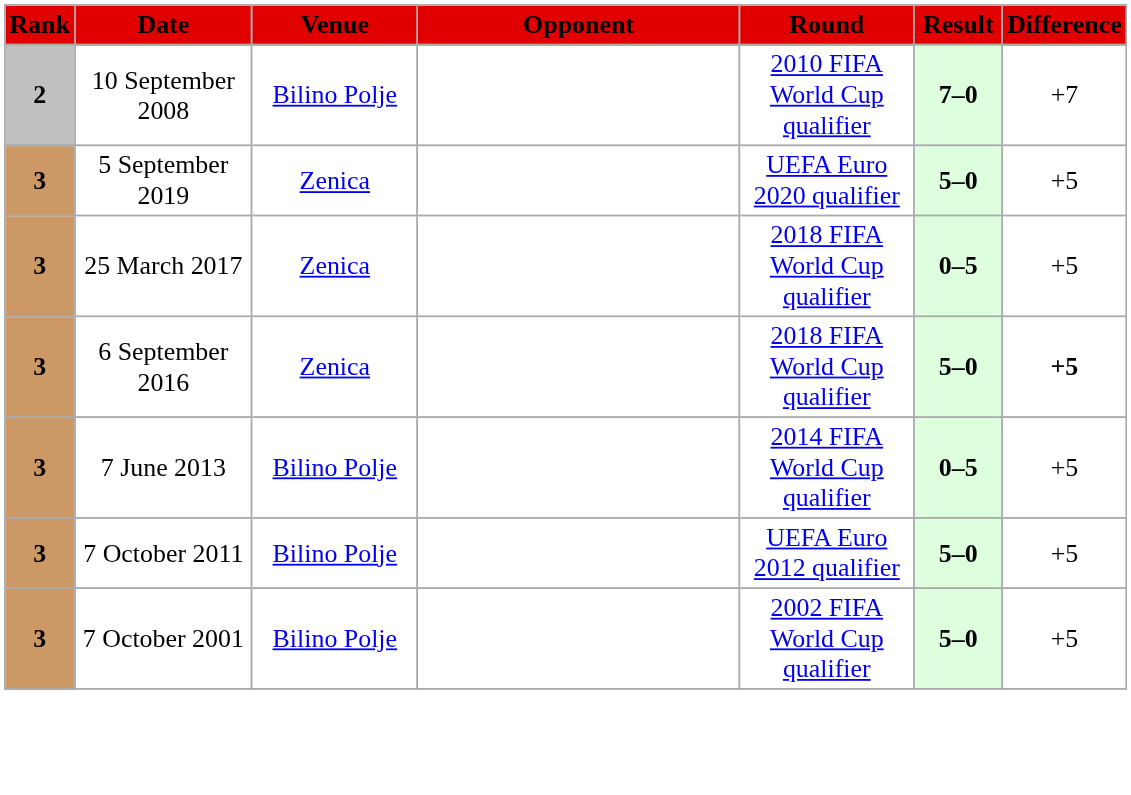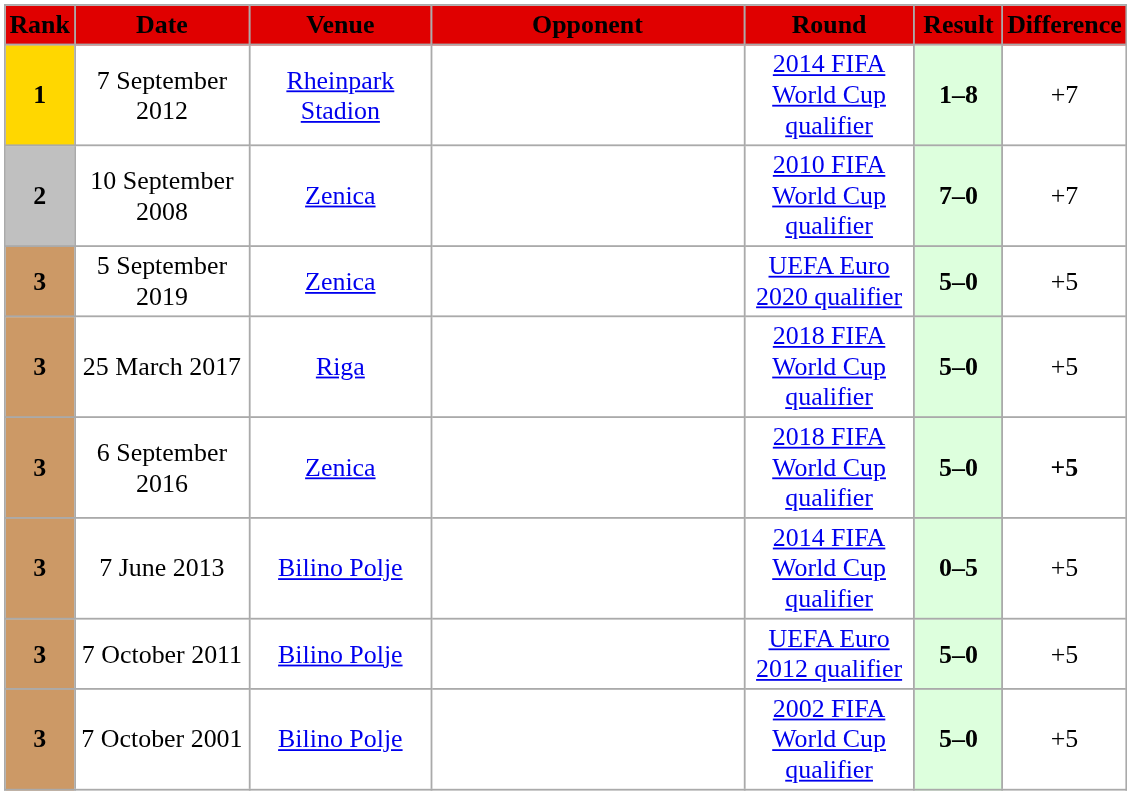+ row: 1 | 7 September 2012 | Rheinpark Stadion | 2014 FIFA World Cup qualifier | 1–8 | +7
10 September 2008 | Venue: Bilino Polje -> Zenica
25 March 2017 | Venue: Zenica -> Riga
25 March 2017 | Result: 0–5 -> 5–0
